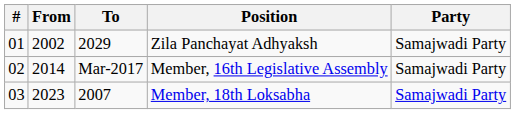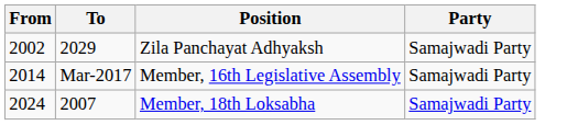- column: # | 01 | 02 | 03
Member, 18th Loksabha | From: 2023 -> 2024
